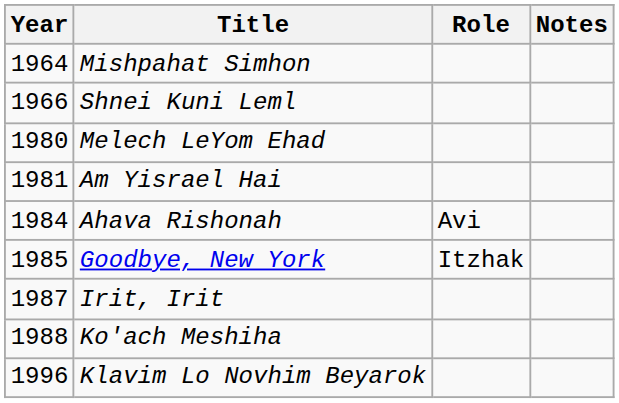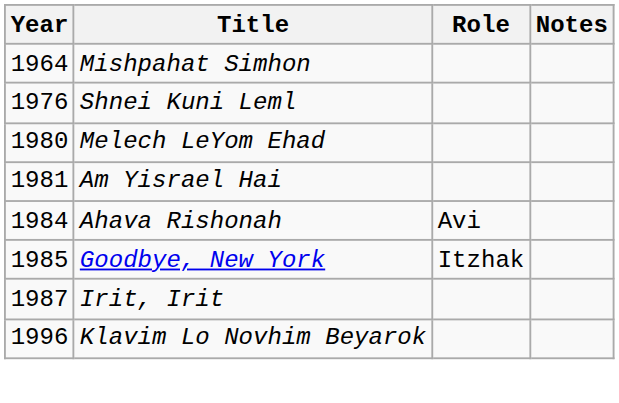Shnei Kuni Leml | Year: 1966 -> 1976
- row: 1988 | Ko'ach Meshiha
